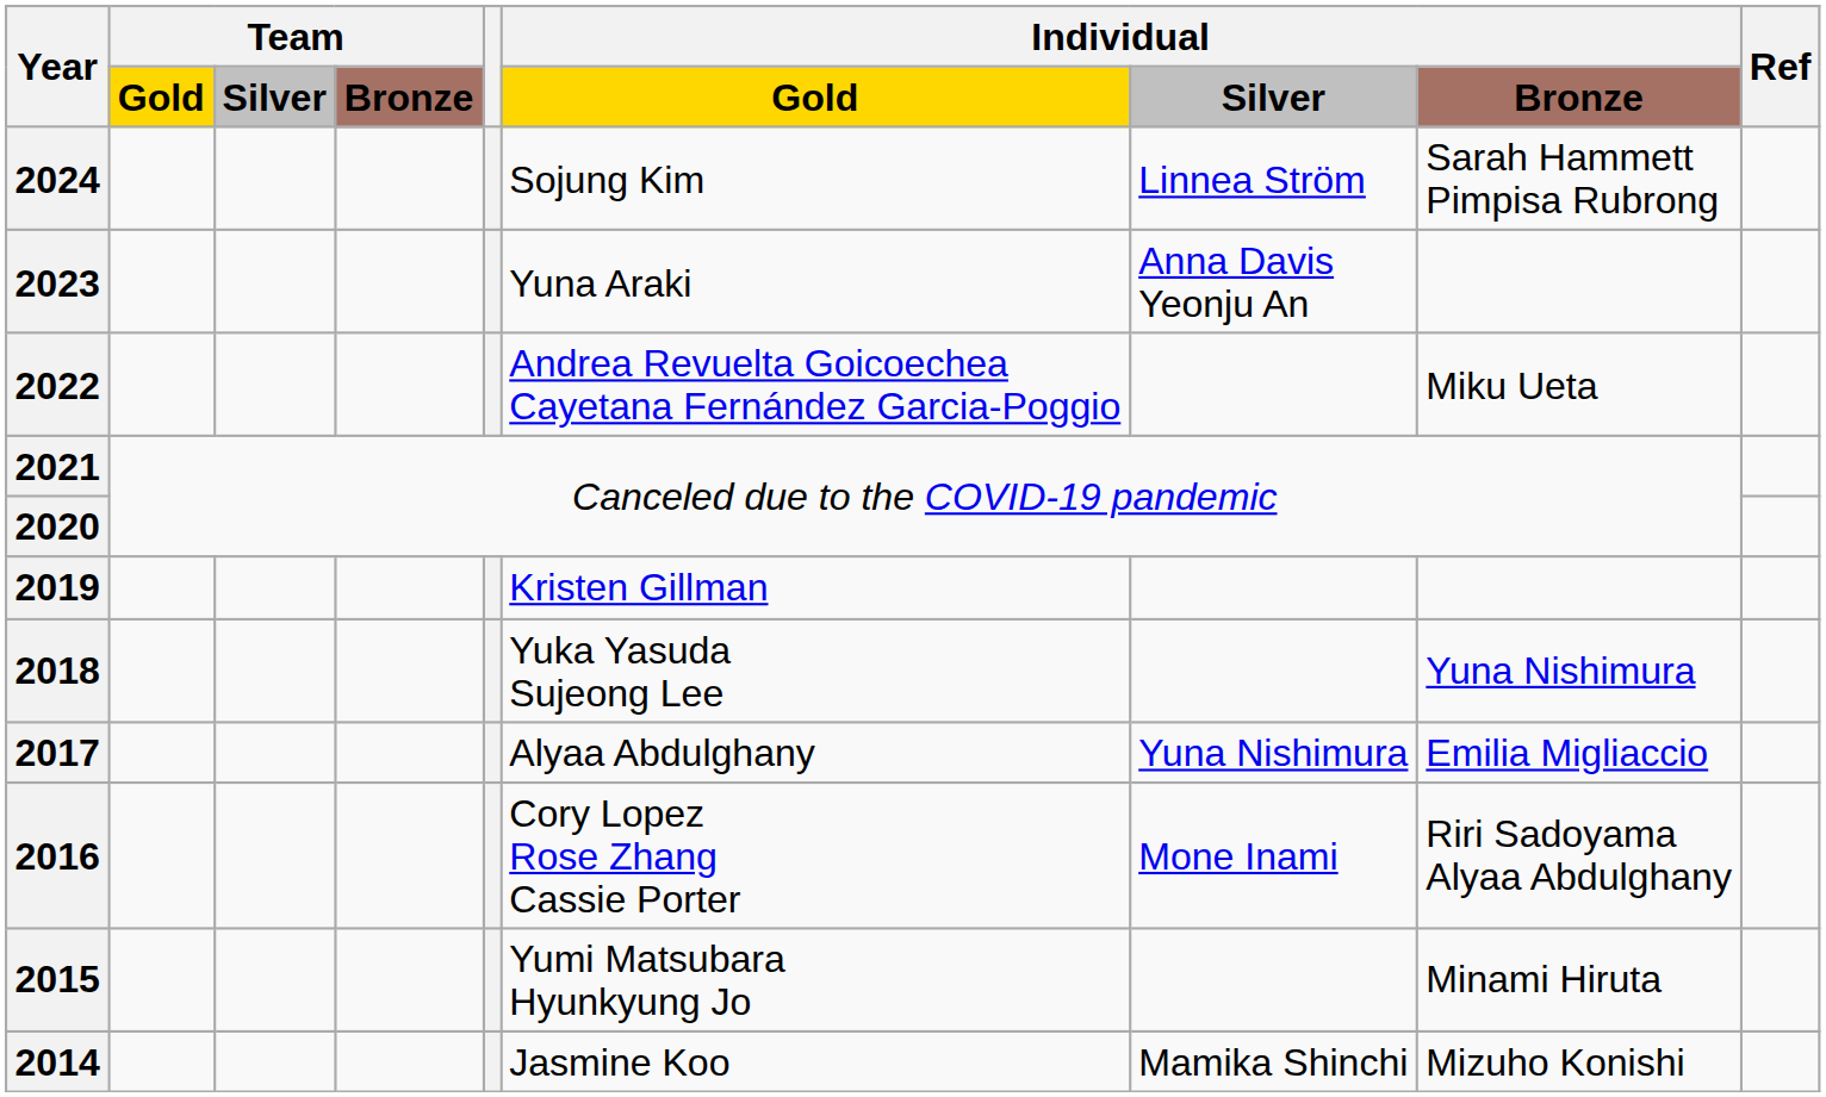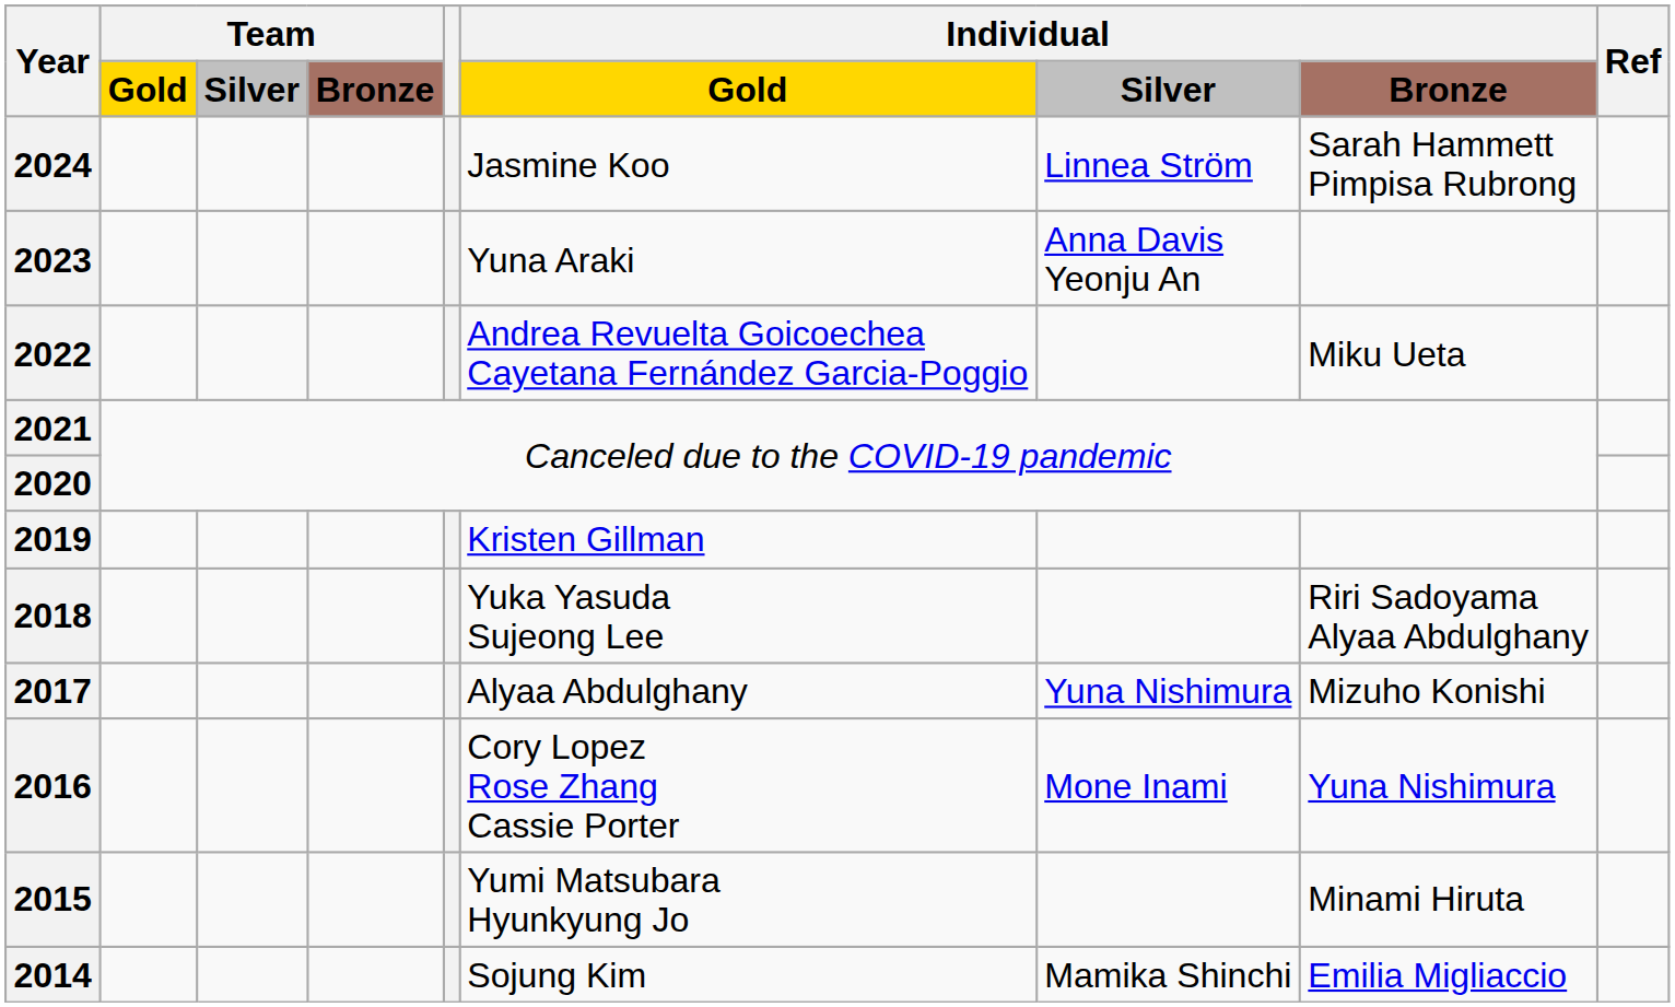2024 | Individual / Gold: Sojung Kim -> Jasmine Koo
2018 | Individual / Bronze: Yuna Nishimura -> Riri Sadoyama Alyaa Abdulghany
2017 | Individual / Bronze: Emilia Migliaccio -> Mizuho Konishi
2016 | Individual / Bronze: Riri Sadoyama Alyaa Abdulghany -> Yuna Nishimura
2014 | Individual / Gold: Jasmine Koo -> Sojung Kim
2014 | Individual / Bronze: Mizuho Konishi -> Emilia Migliaccio
